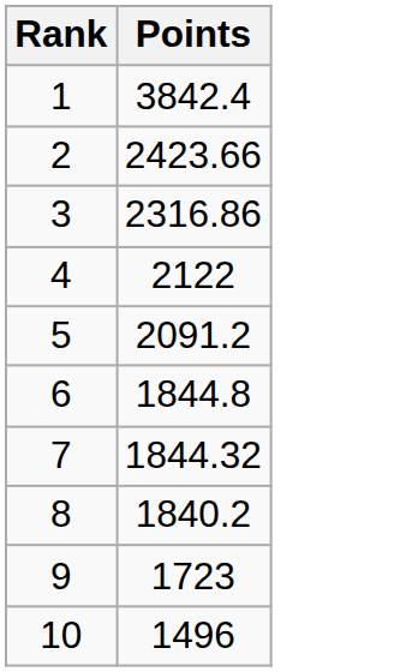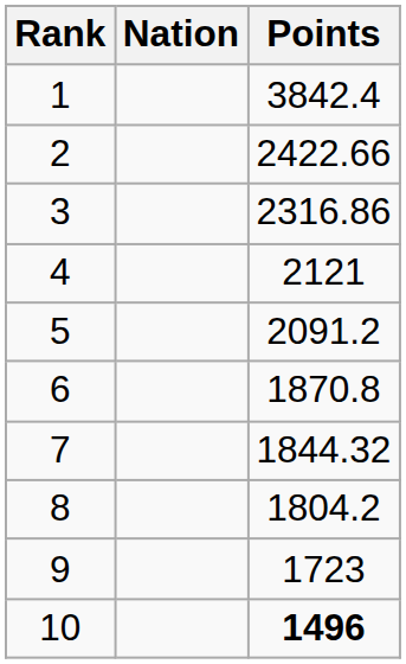+ column: Nation
2 | Points: 2423.66 -> 2422.66
4 | Points: 2122 -> 2121
6 | Points: 1844.8 -> 1870.8
8 | Points: 1840.2 -> 1804.2
10 | Points: normal -> bold
